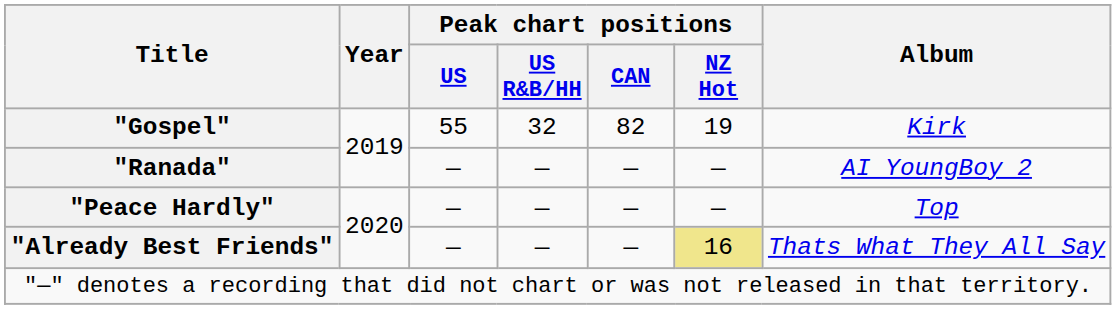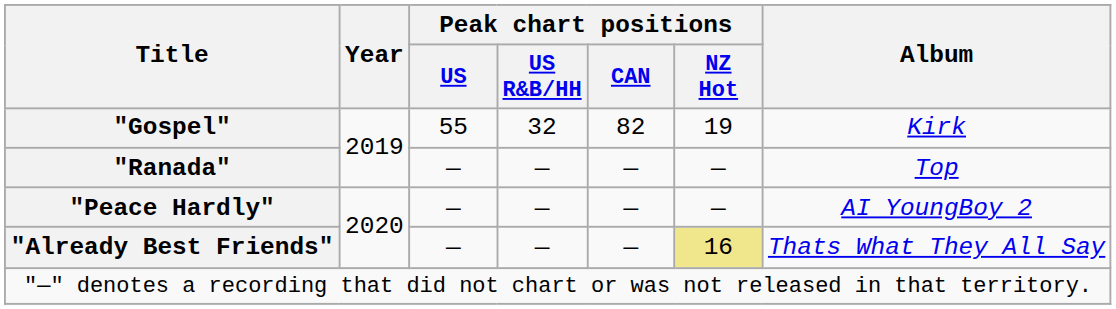"Ranada" | Album: AI YoungBoy 2 -> Top
"Peace Hardly" | Album: Top -> AI YoungBoy 2
